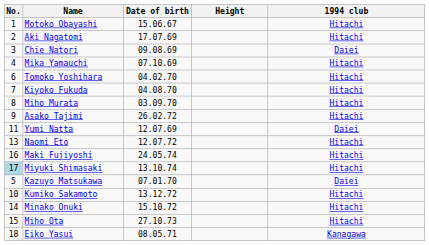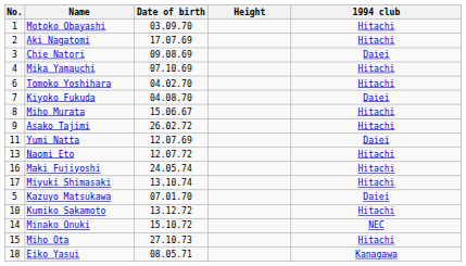Motoko Obayashi | Date of birth: 15.06.67 -> 03.09.70
Kiyoko Fukuda | 1994 club: Hitachi -> Daiei
Miho Murata | Date of birth: 03.09.70 -> 15.06.67
Miyuki Shimasaki | No.: lightblue background -> no background
Minako Onuki | 1994 club: Hitachi -> NEC
